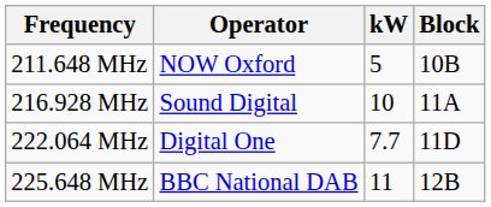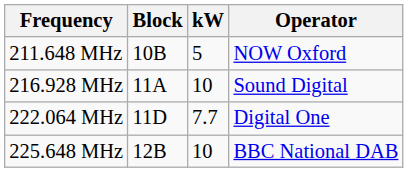columns swapped: Block <-> Operator
225.648 MHz | kW: 11 -> 10
